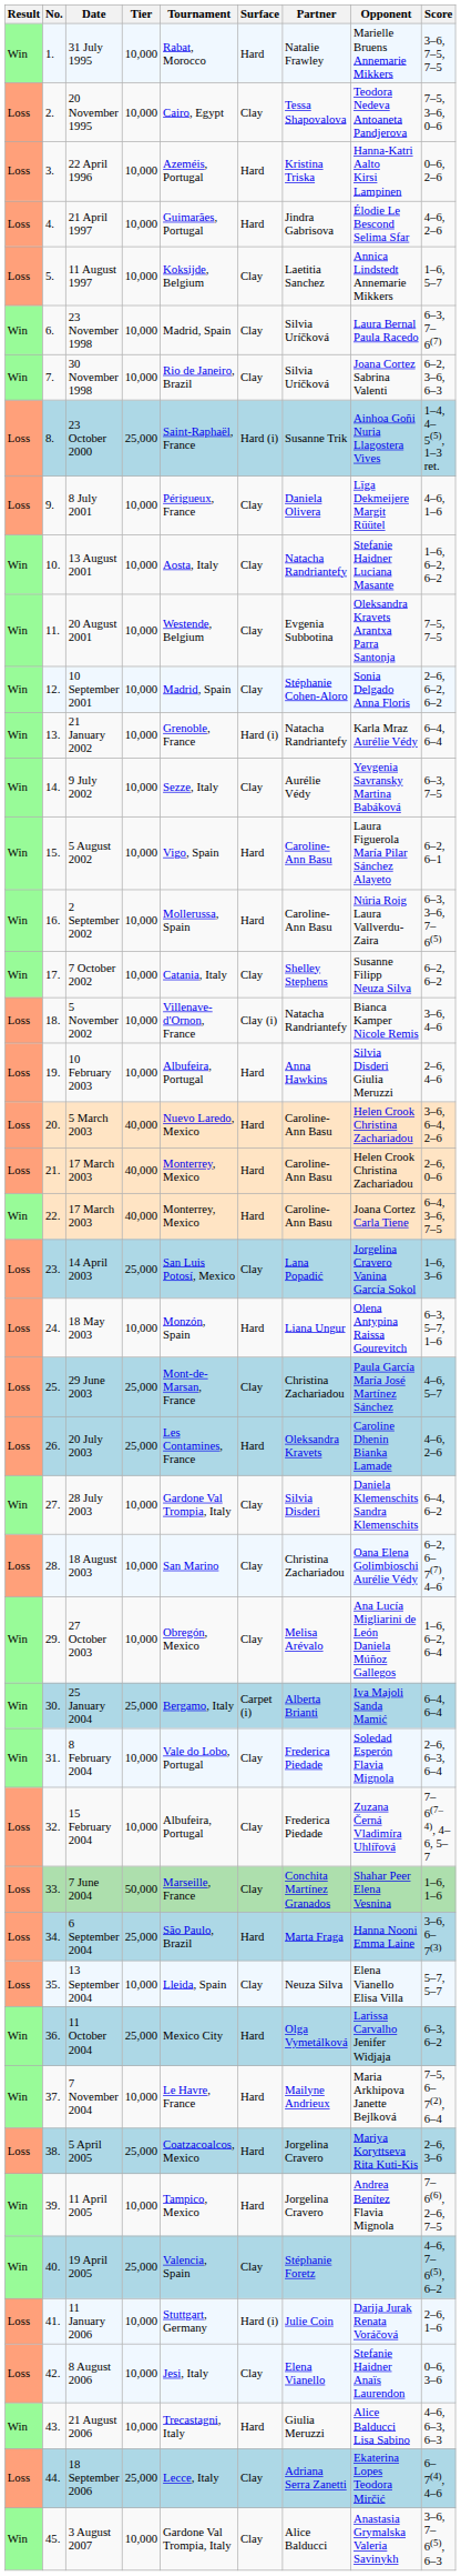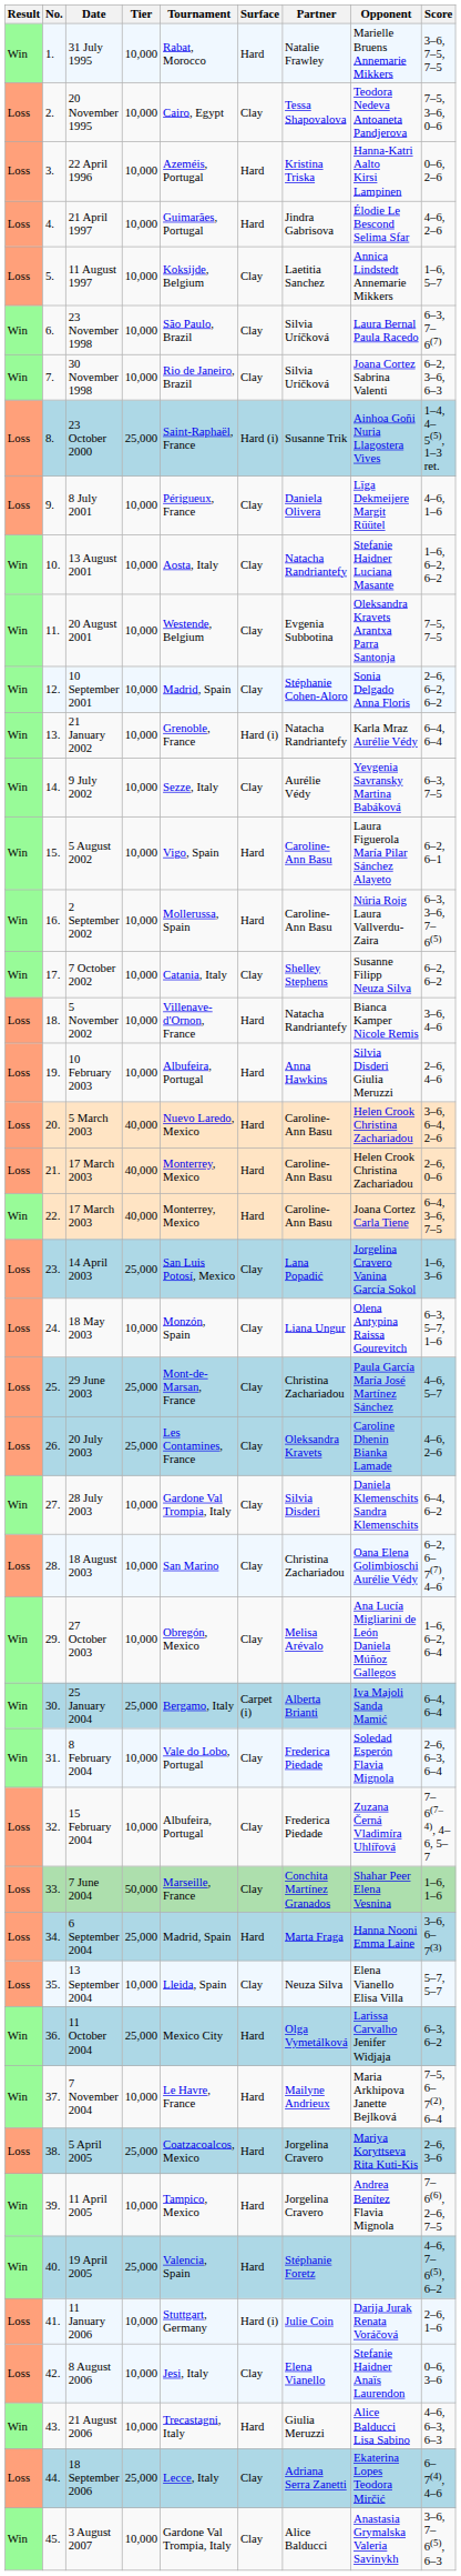23 November 1998 | Tournament: Madrid, Spain -> São Paulo, Brazil
5 November 2002 | Surface: Clay (i) -> Hard
18 May 2003 | Surface: Hard -> Clay
20 July 2003 | Surface: Hard -> Clay
6 September 2004 | Tournament: São Paulo, Brazil -> Madrid, Spain
19 April 2005 | Surface: Clay -> Hard
